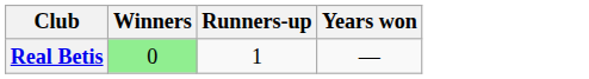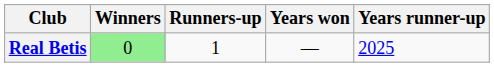+ column: Years runner-up | 2025
